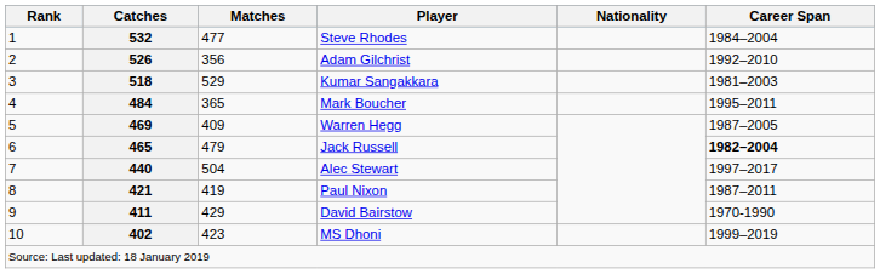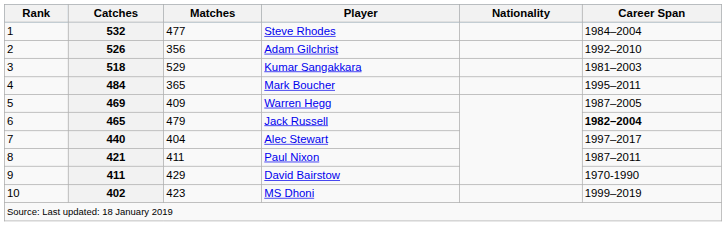Alec Stewart | Matches: 504 -> 404
Paul Nixon | Matches: 419 -> 411
